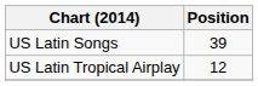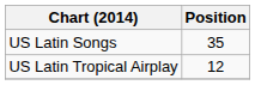US Latin Songs | Position: 39 -> 35
